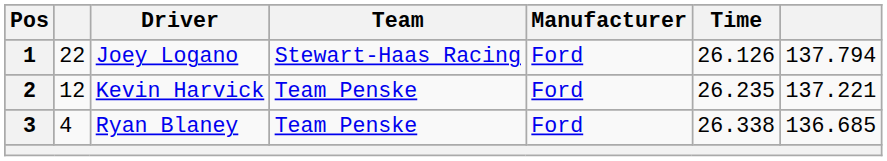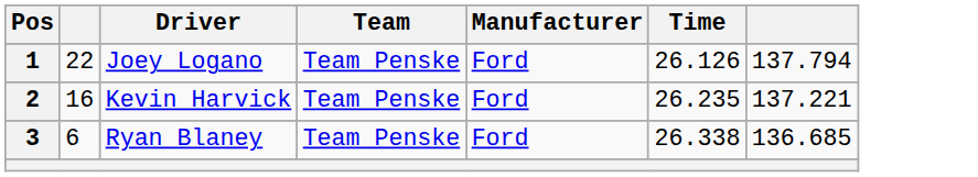1 | Team: Stewart-Haas Racing -> Team Penske
2 | column 2: 12 -> 16
3 | column 2: 4 -> 6
